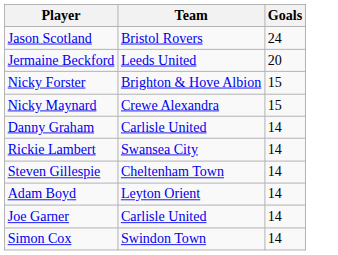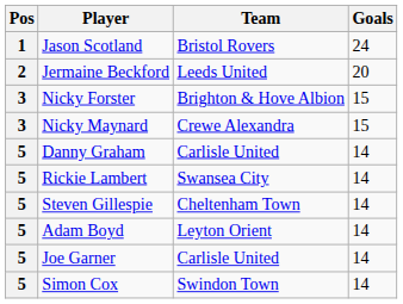+ column: Pos | 1 | 2 | 3 | 3 | 5 | 5 | 5 | 5 | 5 | 5
